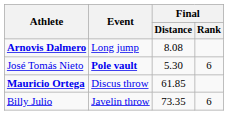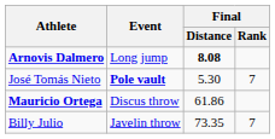Arnovis Dalmero | Final / Distance: normal -> bold
José Tomás Nieto | Final / Rank: 6 -> 7
Mauricio Ortega | Final / Distance: 61.85 -> 61.86
Billy Julio | Final / Rank: 6 -> 7
